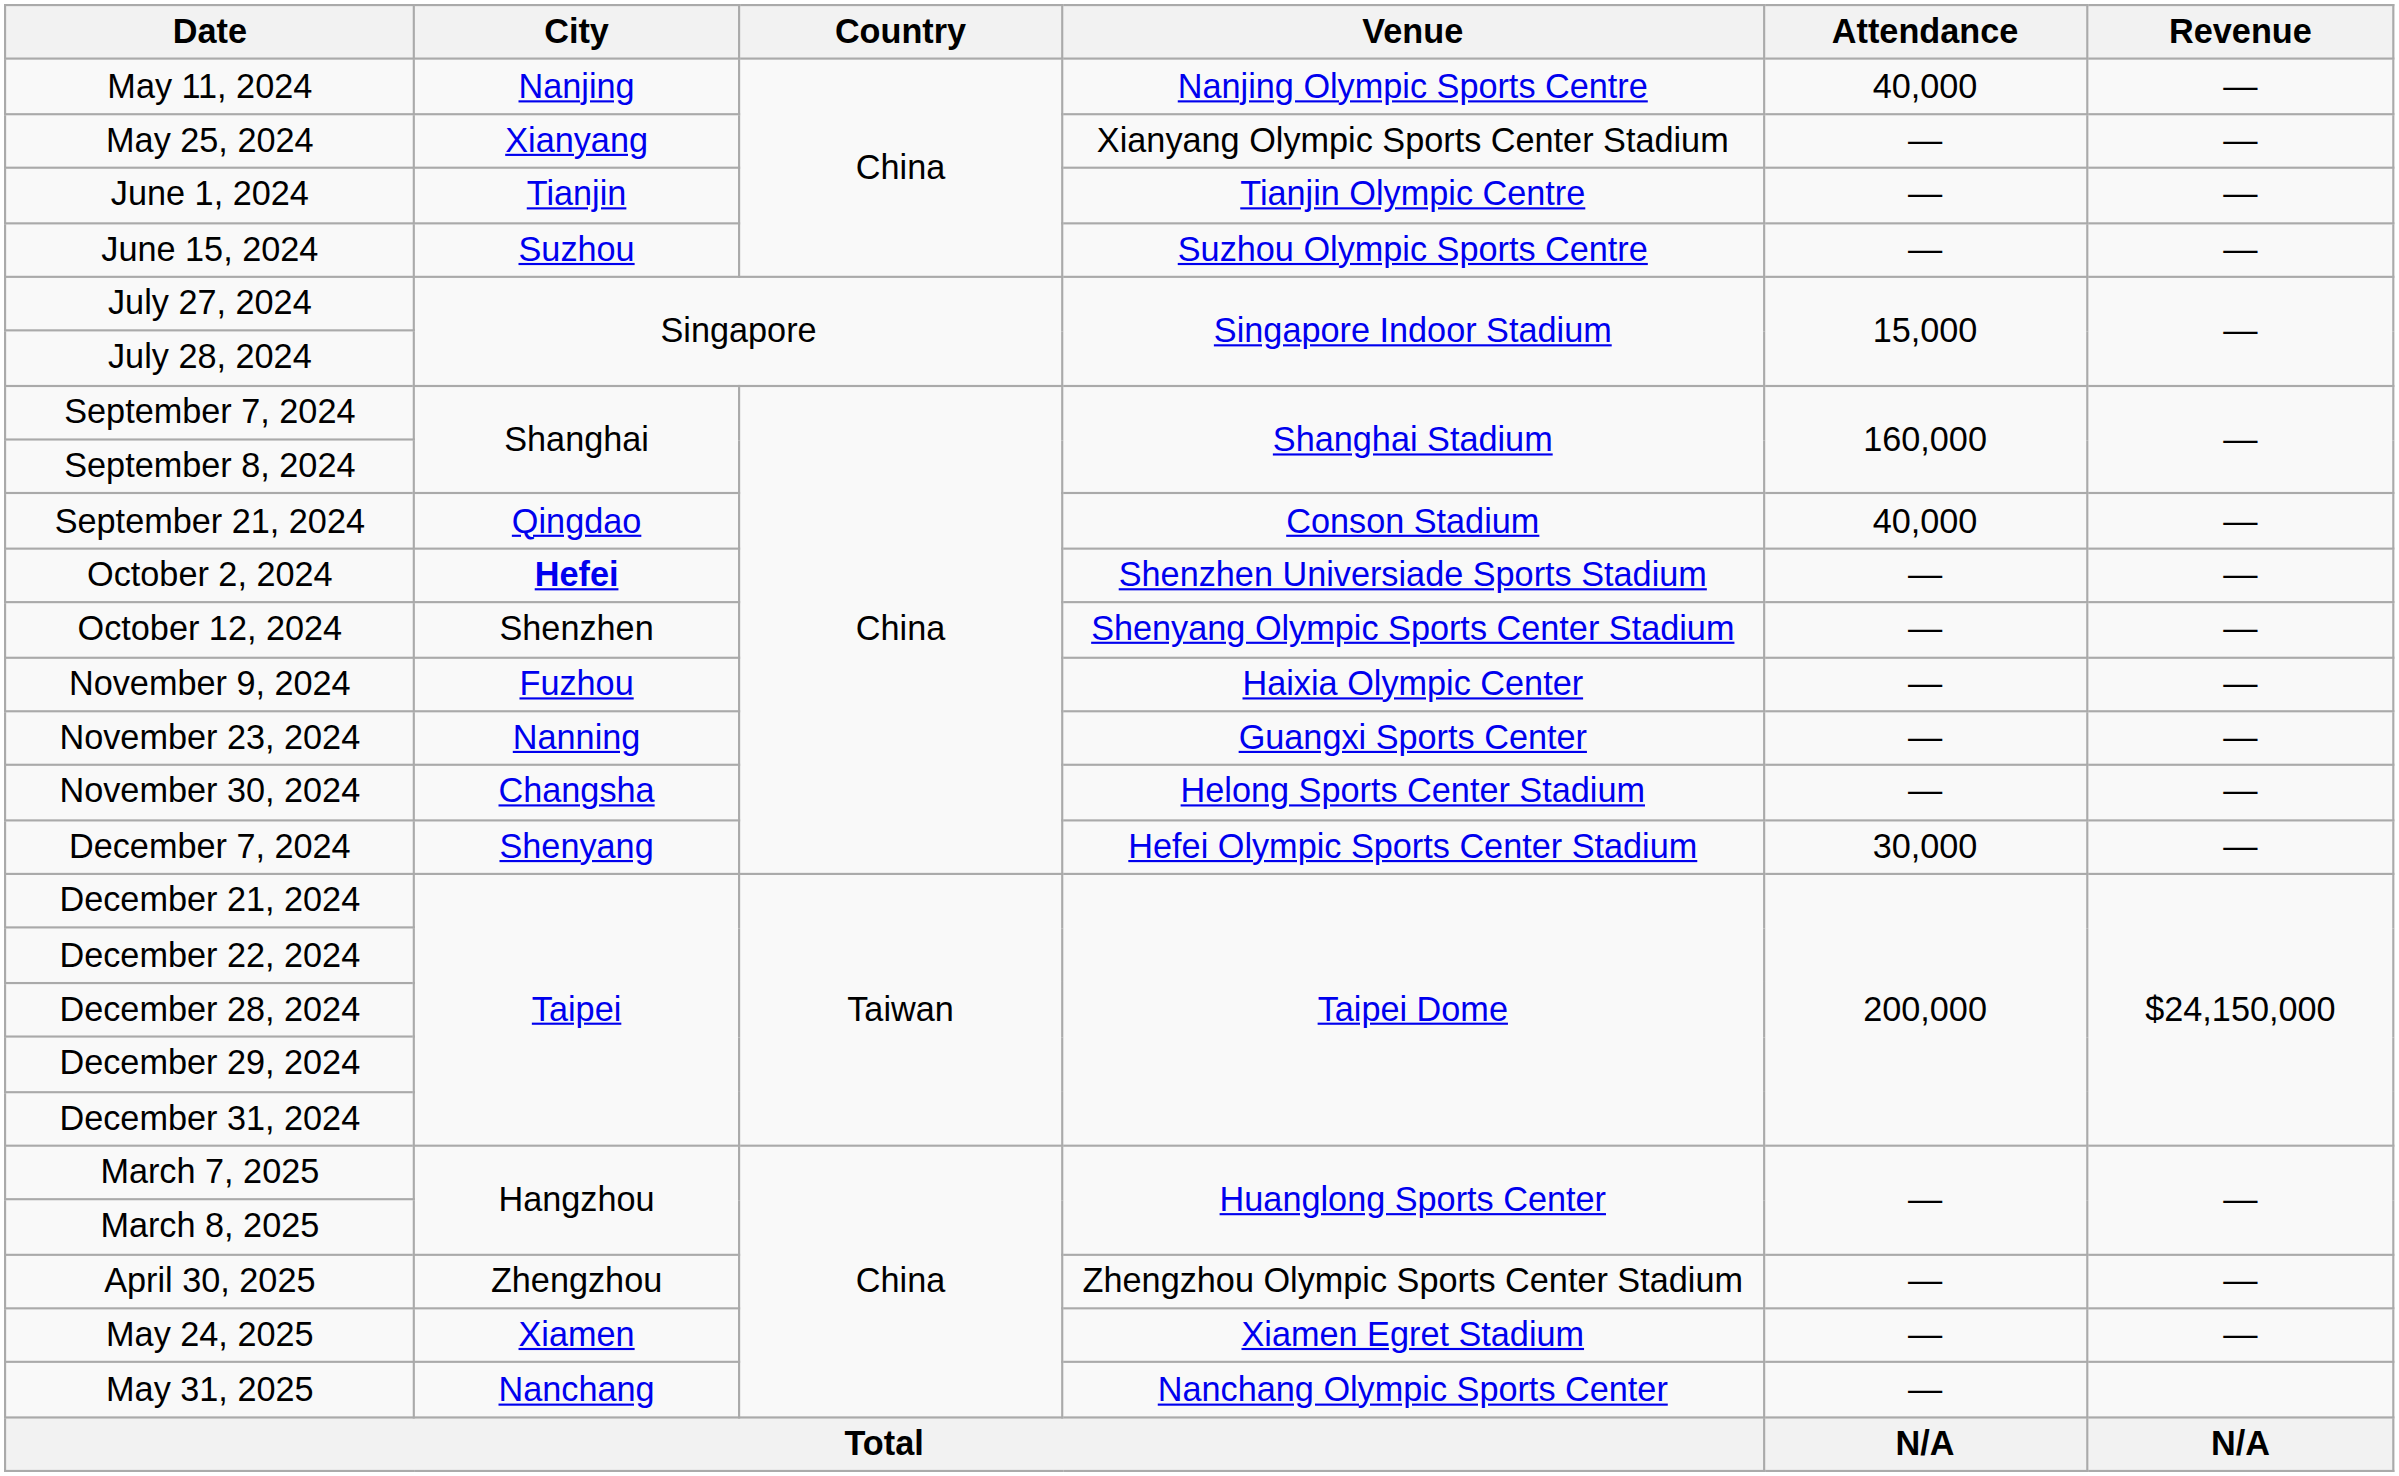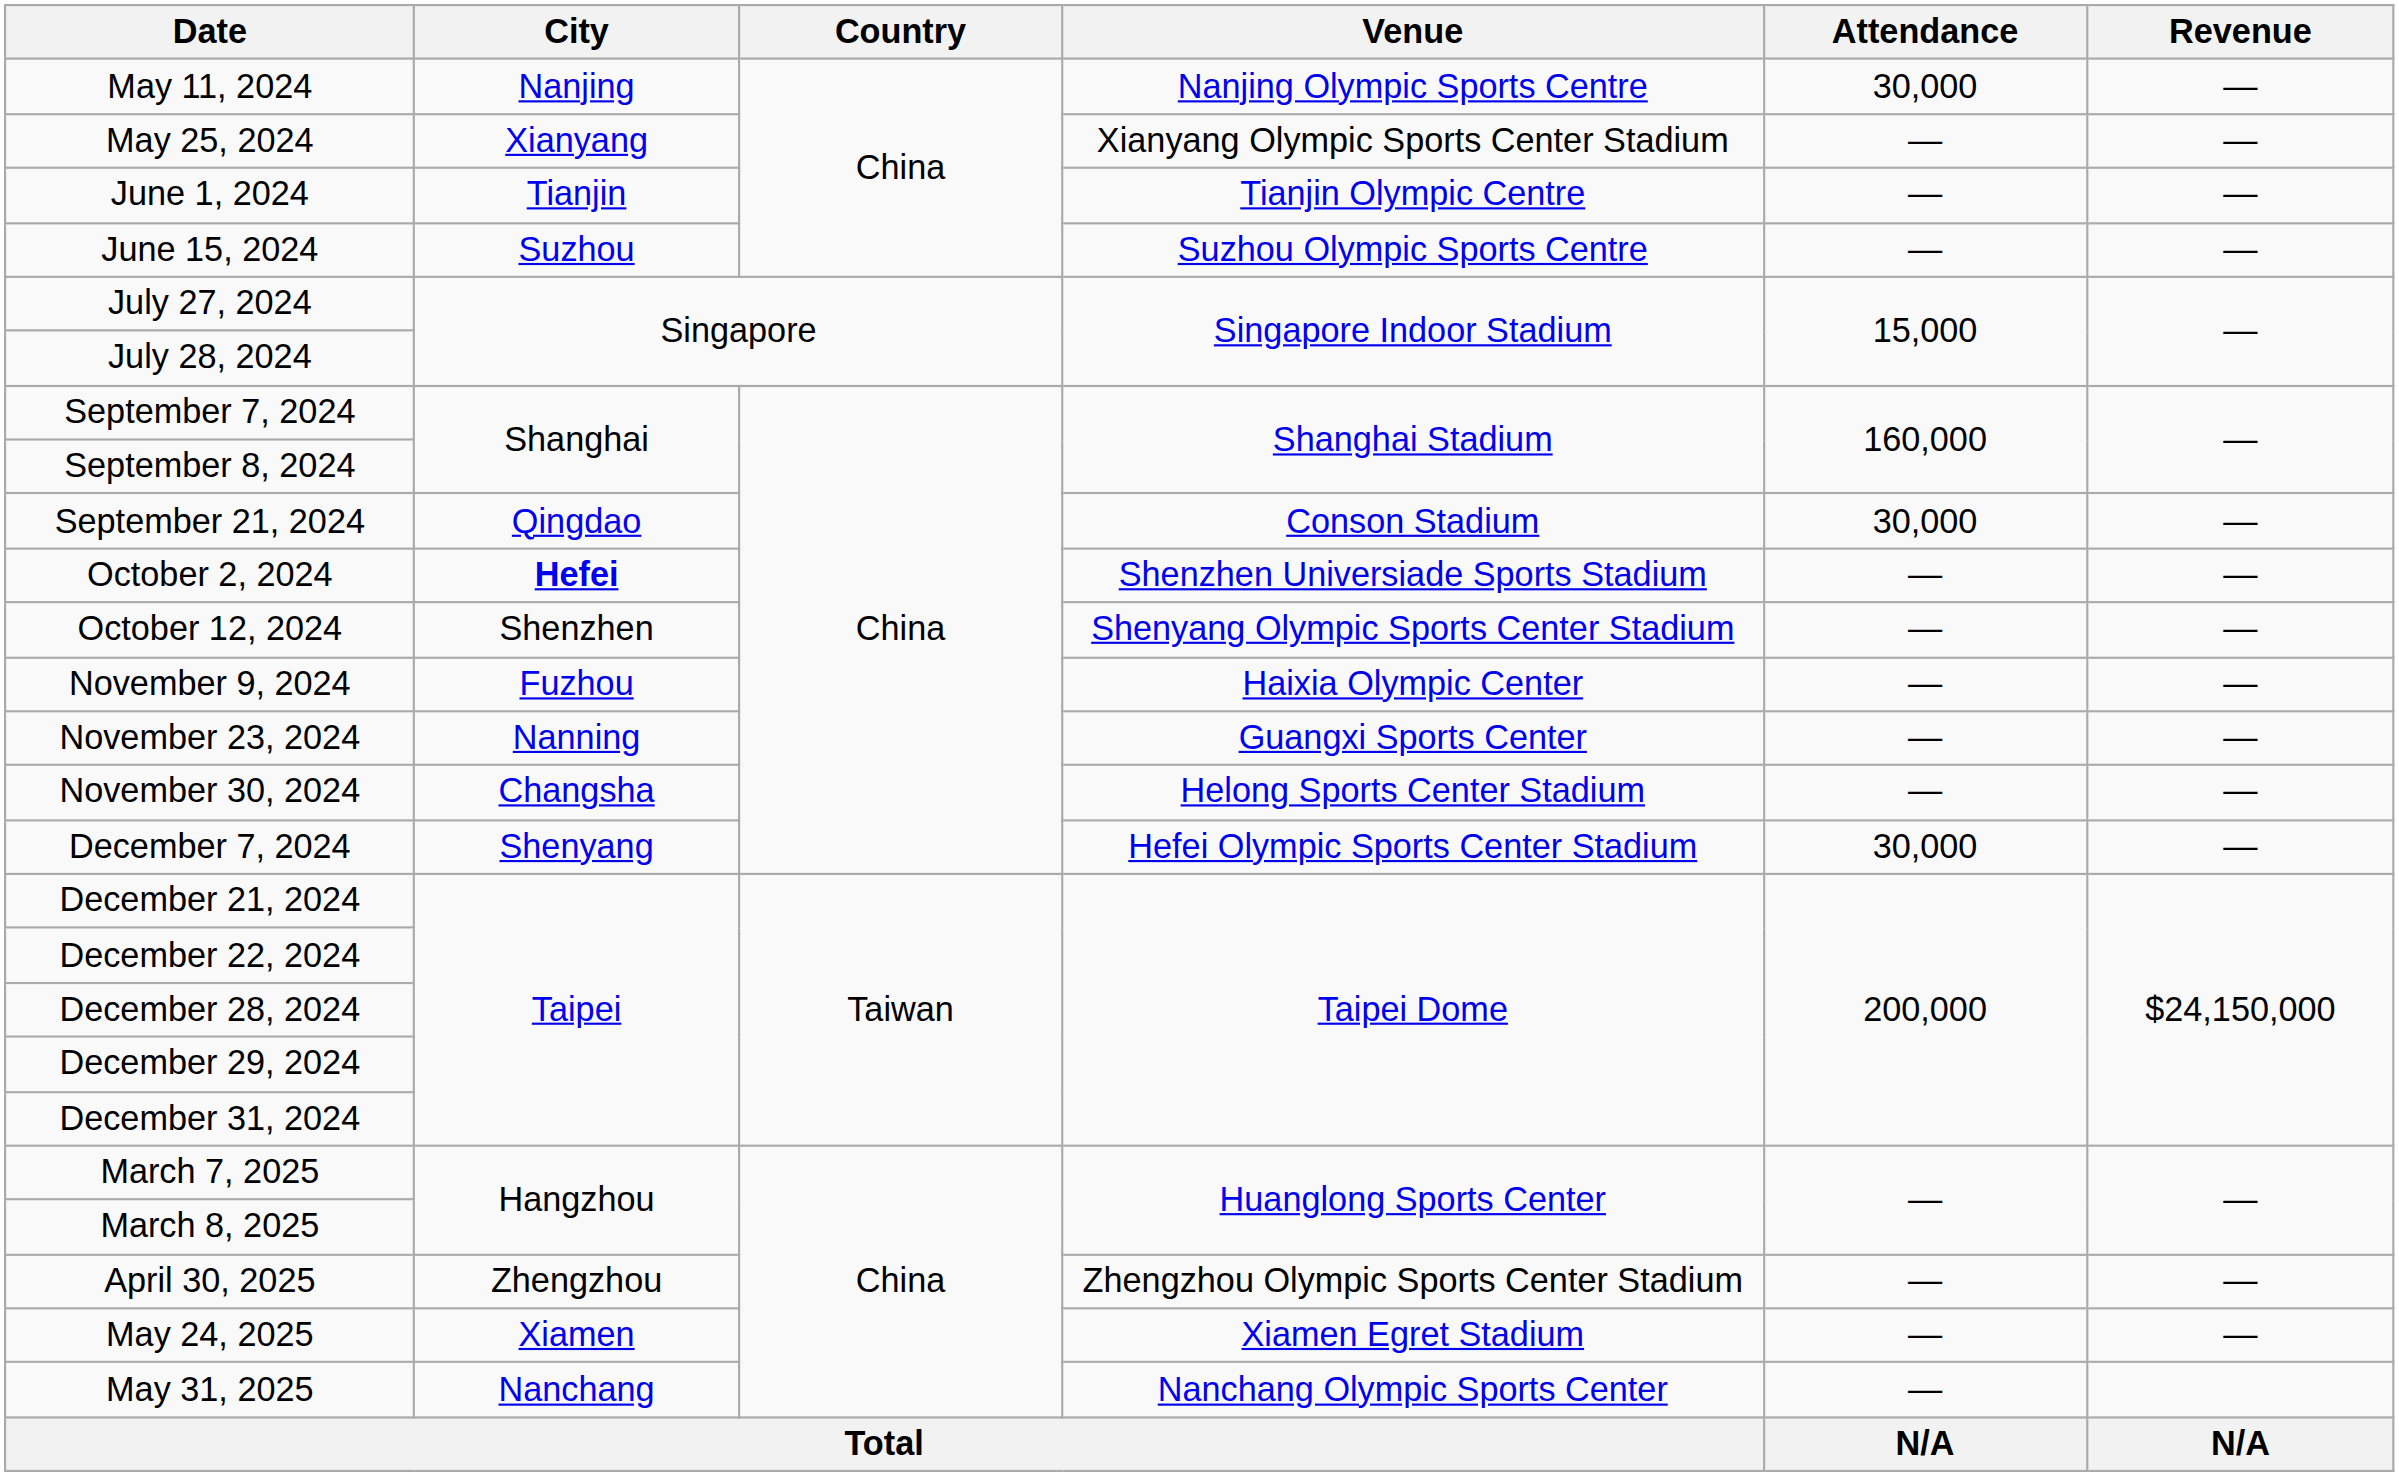May 11, 2024 | Attendance: 40,000 -> 30,000
September 21, 2024 | Attendance: 40,000 -> 30,000
